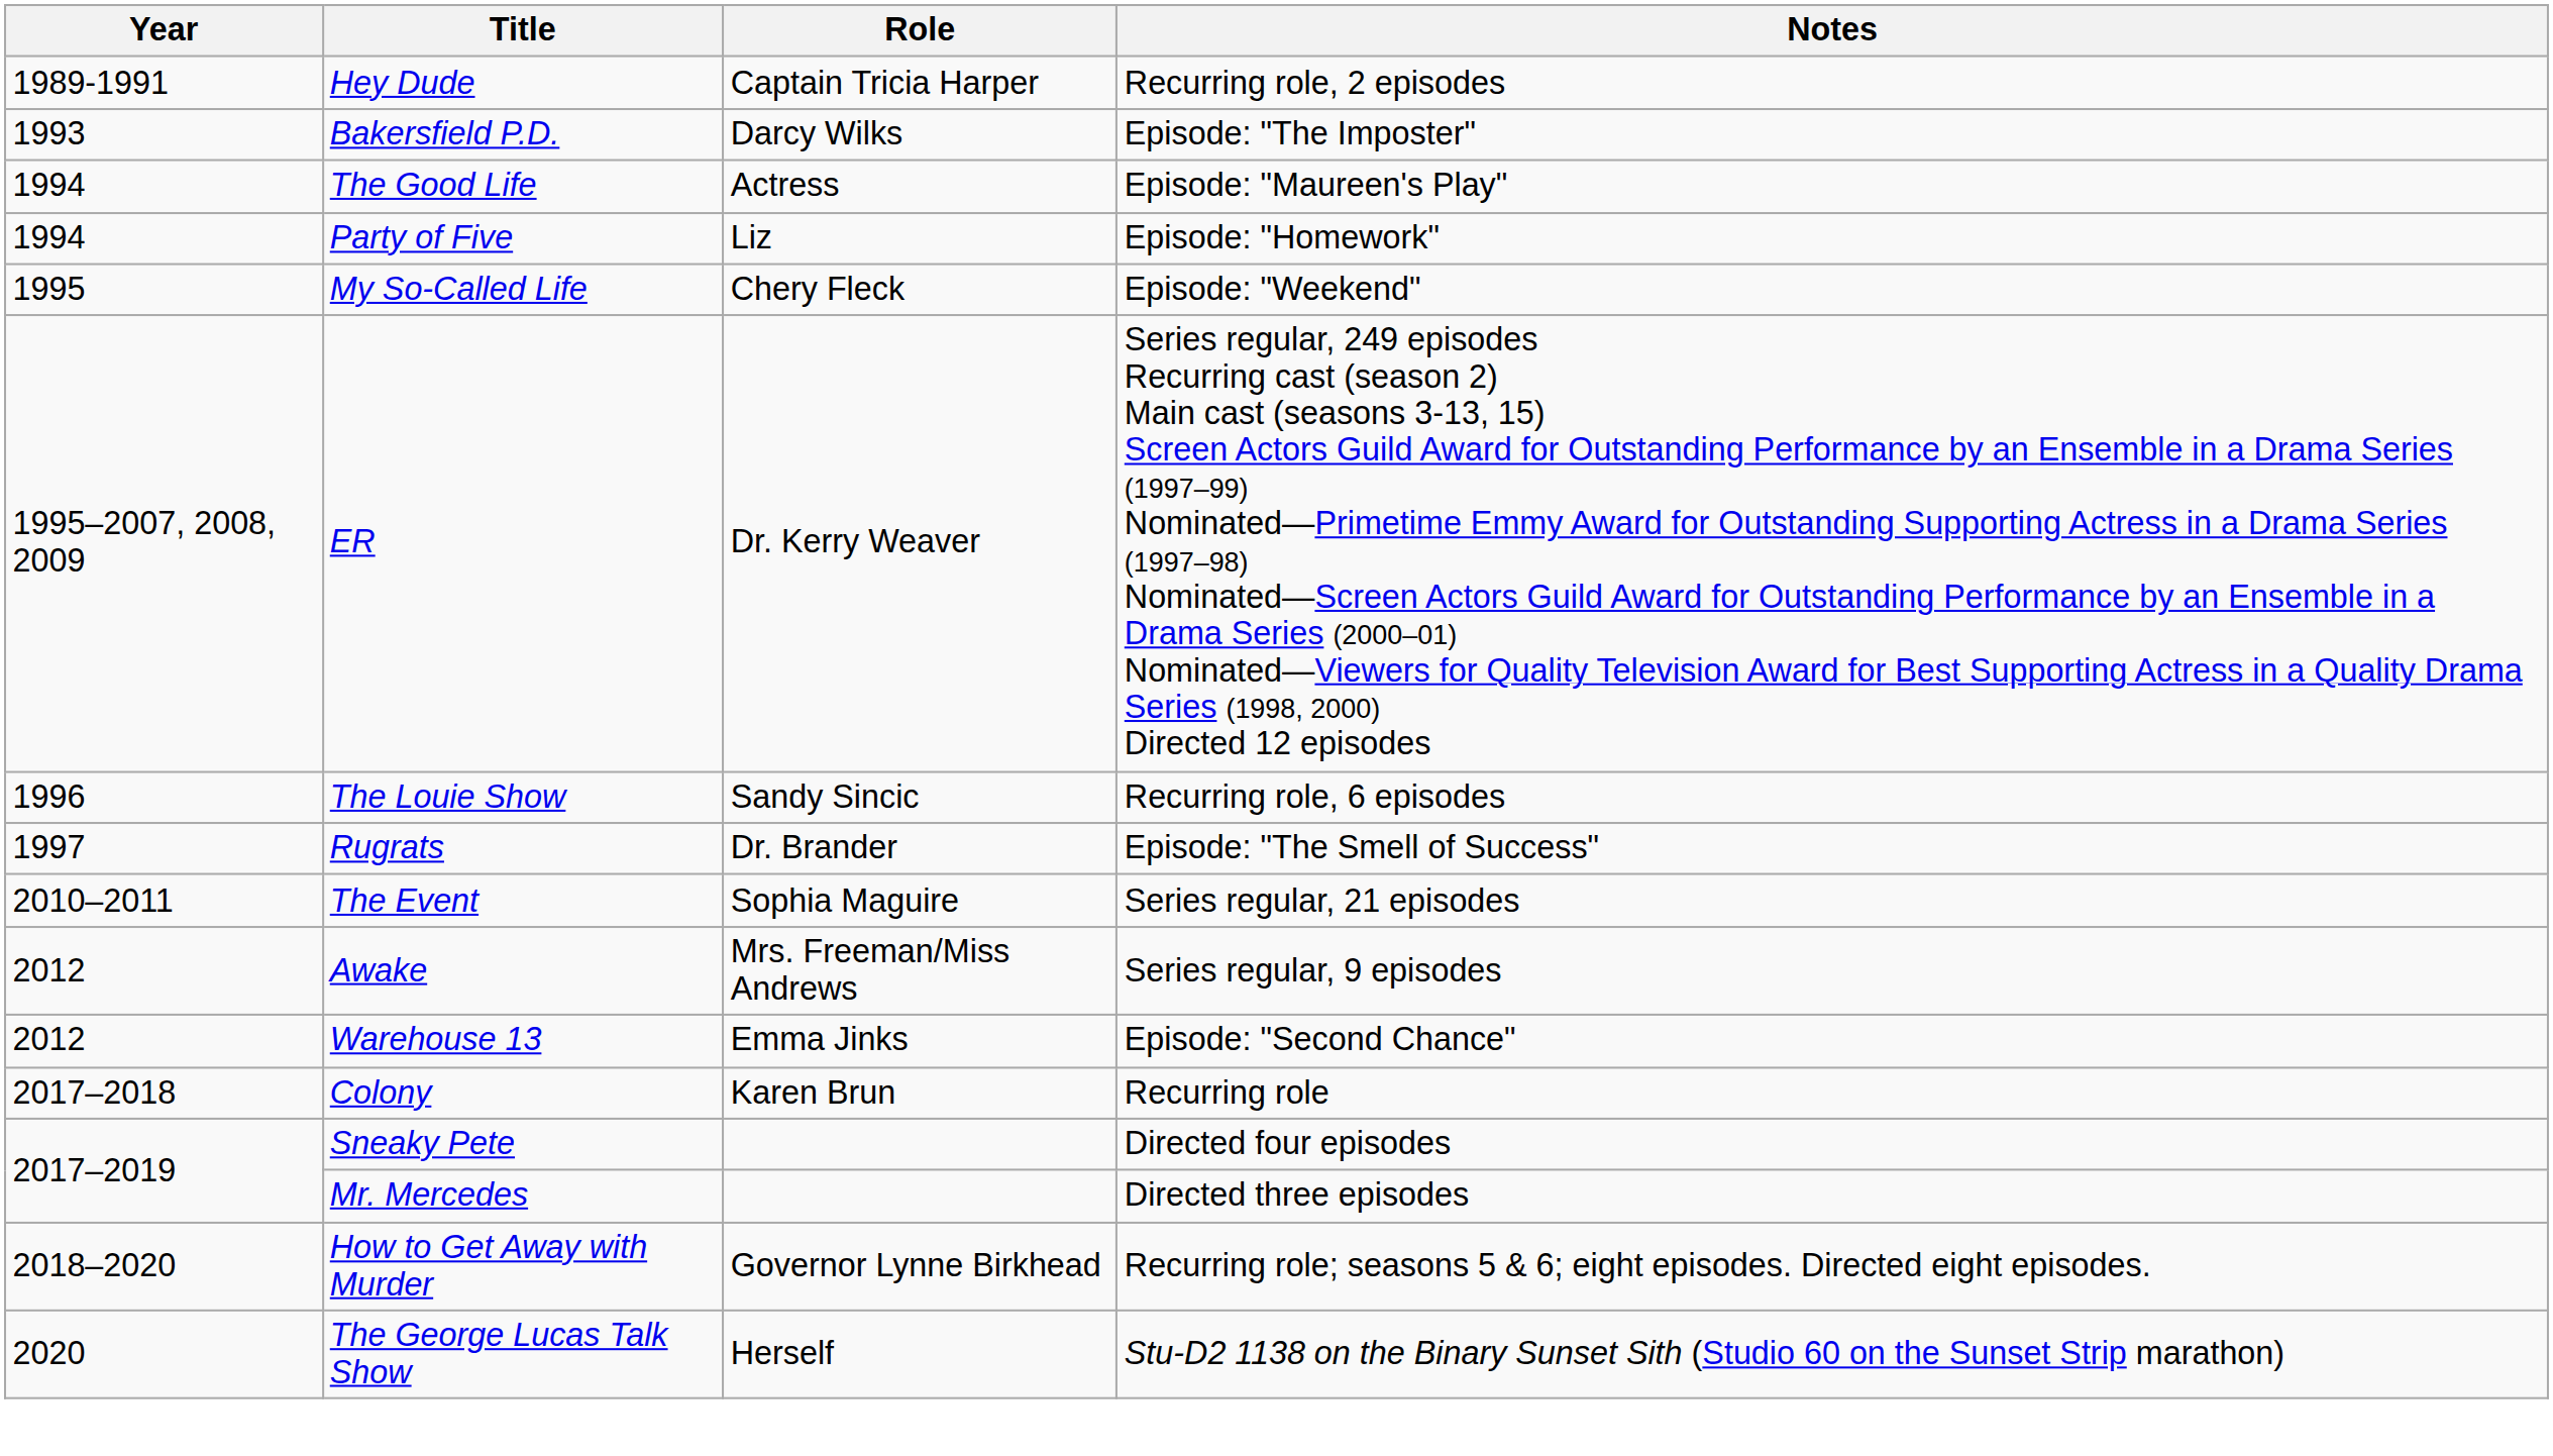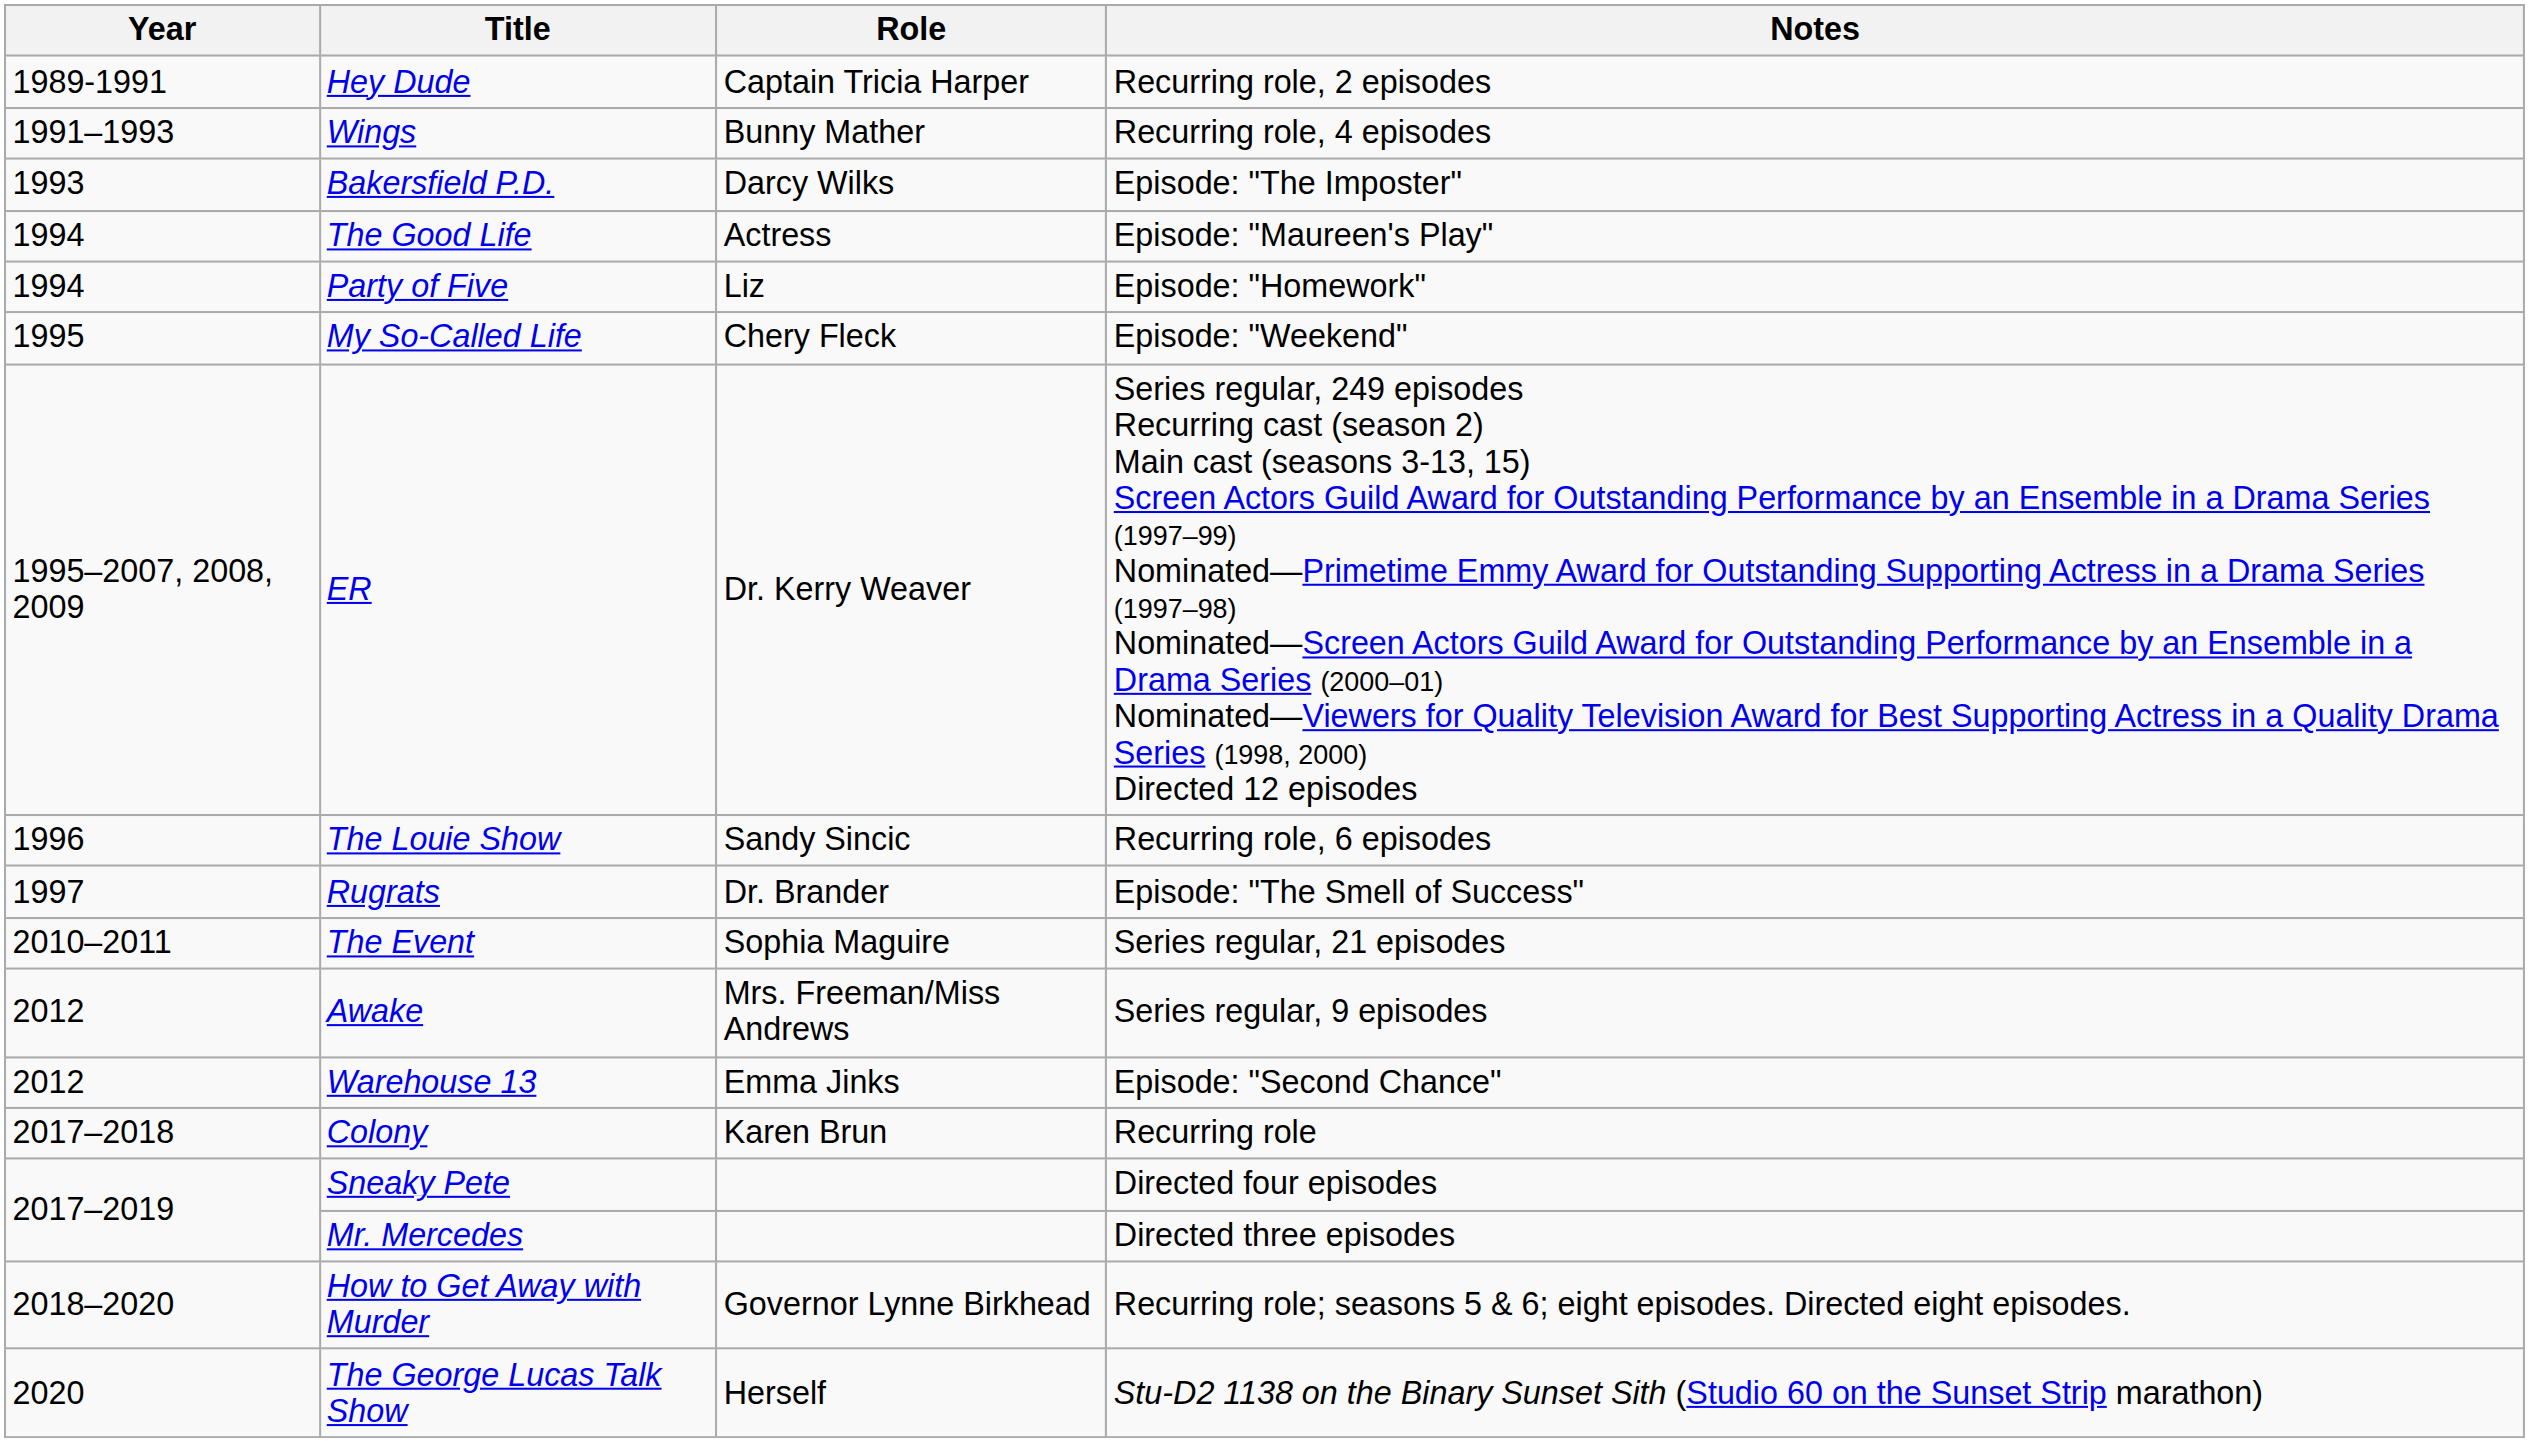+ row: 1991–1993 | Wings | Bunny Mather | Recurring role, 4 episodes
